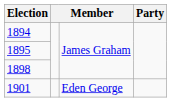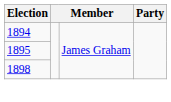- row: 1901 | Eden George
